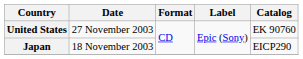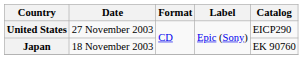United States | Catalog: EK 90760 -> EICP290
Japan | Catalog: EICP290 -> EK 90760
